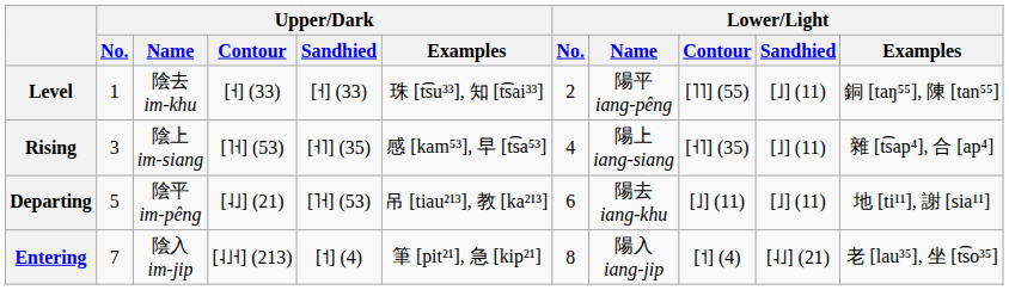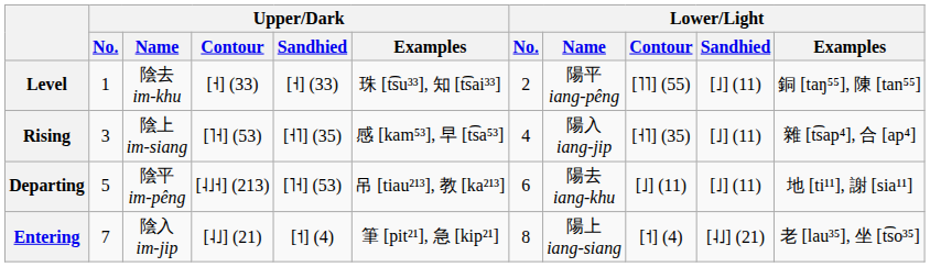Rising | Lower/Light / Name: 陽上 iang-siang -> 陽入 iang-jip
Departing | Upper/Dark / Contour: [˨˩] (21) -> [˨˩˧] (213)
Entering | Upper/Dark / Contour: [˨˩˧] (213) -> [˨˩] (21)
Entering | Lower/Light / Name: 陽入 iang-jip -> 陽上 iang-siang
